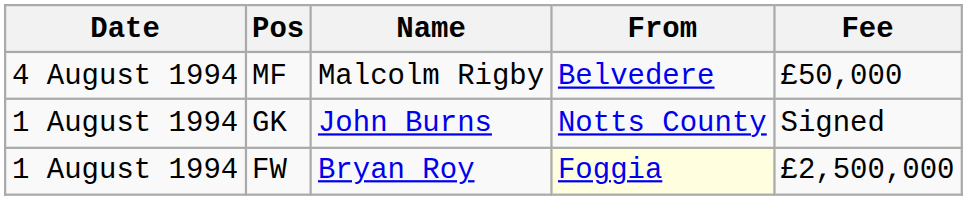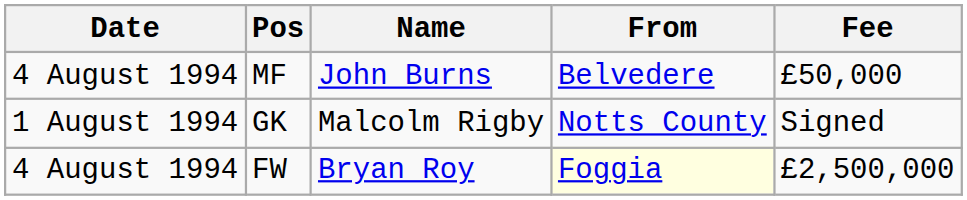MF | Name: Malcolm Rigby -> John Burns
GK | Name: John Burns -> Malcolm Rigby
FW | Date: 1 August 1994 -> 4 August 1994
